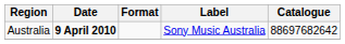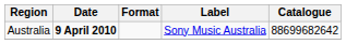Australia | Catalogue: 88697682642 -> 88699682642
